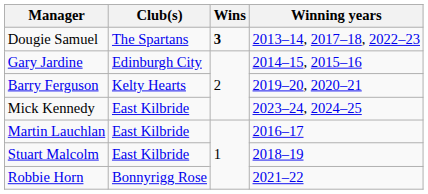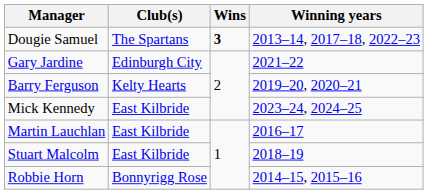Gary Jardine | Winning years: 2014–15, 2015–16 -> 2021–22
Robbie Horn | Winning years: 2021–22 -> 2014–15, 2015–16
